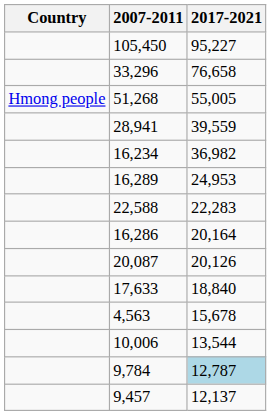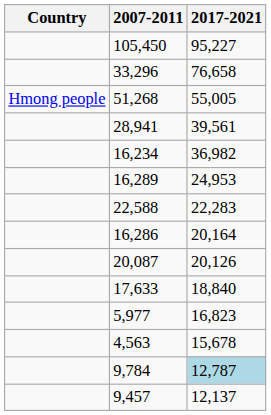28,941 | 2017-2021: 39,559 -> 39,561
+ row: 5,977 | 16,823
- row: 10,006 | 13,544
